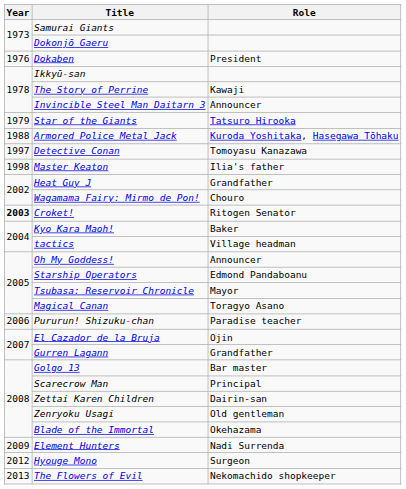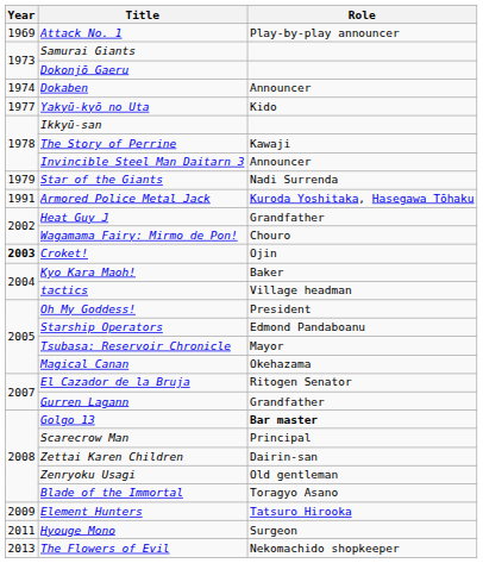+ row: 1969 | Attack No. 1 | Play-by-play announcer
Dokaben | Year: 1976 -> 1974
Dokaben | Role: President -> Announcer
+ row: 1977 | Yakyū-kyō no Uta | Kido
Star of the Giants | Role: Tatsuro Hirooka -> Nadi Surrenda
Armored Police Metal Jack | Year: 1988 -> 1991
- row: 1997 | Detective Conan | Tomoyasu Kanazawa
- row: 1998 | Master Keaton | Ilia's father
Croket! | Role: Ritogen Senator -> Ojin
Oh My Goddess! | Role: Announcer -> President
Magical Canan | Role: Toragyo Asano -> Okehazama
- row: 2006 | Pururun! Shizuku-chan | Paradise teacher
El Cazador de la Bruja | Role: Ojin -> Ritogen Senator
Golgo 13 | Role: normal -> bold
Blade of the Immortal | Role: Okehazama -> Toragyo Asano
Element Hunters | Role: Nadi Surrenda -> Tatsuro Hirooka
Hyouge Mono | Year: 2012 -> 2011
